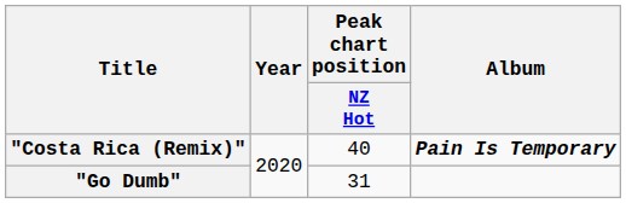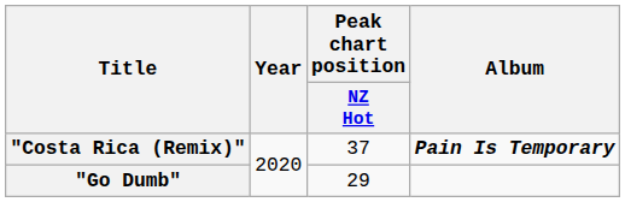"Costa Rica (Remix)" | Peak chart position / NZ Hot: 40 -> 37
"Go Dumb" | Peak chart position / NZ Hot: 31 -> 29
